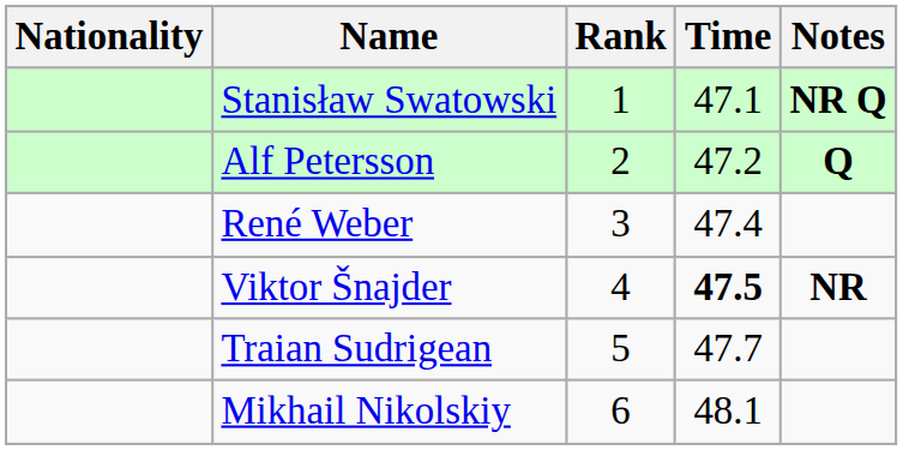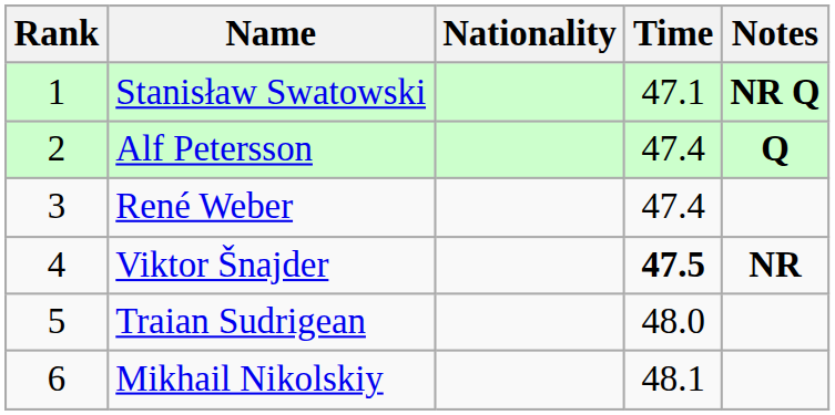columns swapped: Rank <-> Nationality
Alf Petersson | Time: 47.2 -> 47.4
Traian Sudrigean | Time: 47.7 -> 48.0
